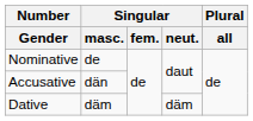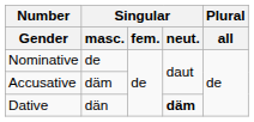Accusative | Singular / masc.: dän -> däm
Dative | Singular / masc.: däm -> dän
Dative | Singular / neut.: normal -> bold
